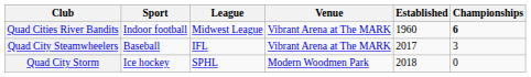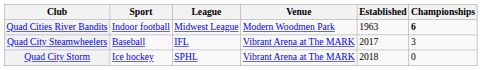Quad Cities River Bandits | Venue: Vibrant Arena at The MARK -> Modern Woodmen Park
Quad Cities River Bandits | Established: 1960 -> 1963
Quad City Storm | Venue: Modern Woodmen Park -> Vibrant Arena at The MARK
